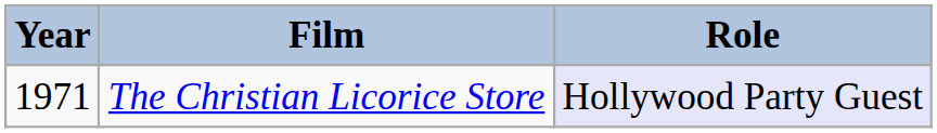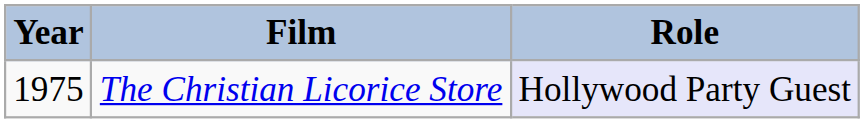The Christian Licorice Store | Year: 1971 -> 1975
